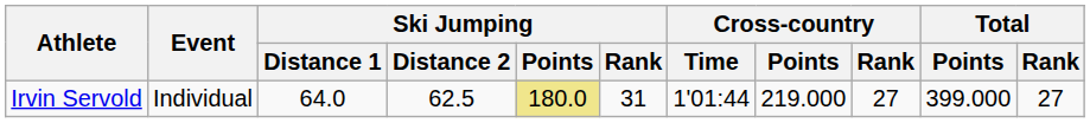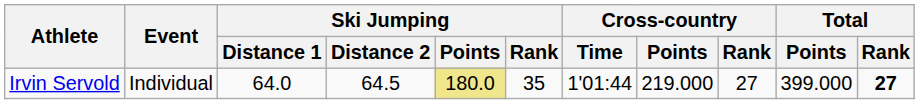Irvin Servold | Ski Jumping / Distance 2: 62.5 -> 64.5
Irvin Servold | Ski Jumping / Rank: 31 -> 35
Irvin Servold | Total / Rank: normal -> bold
